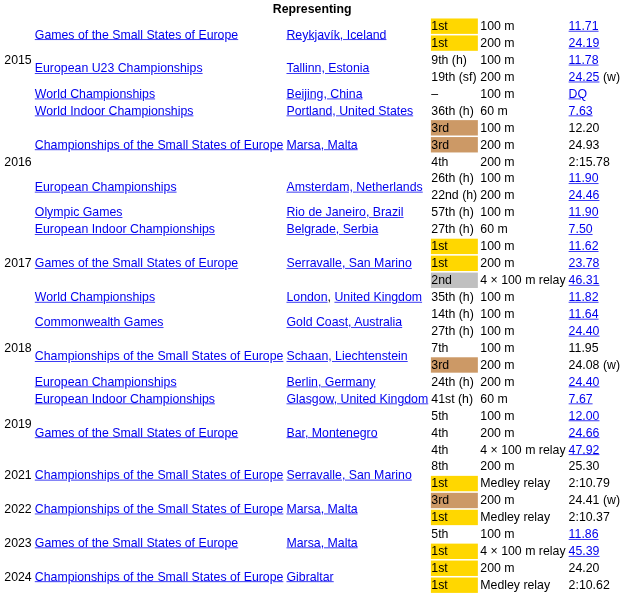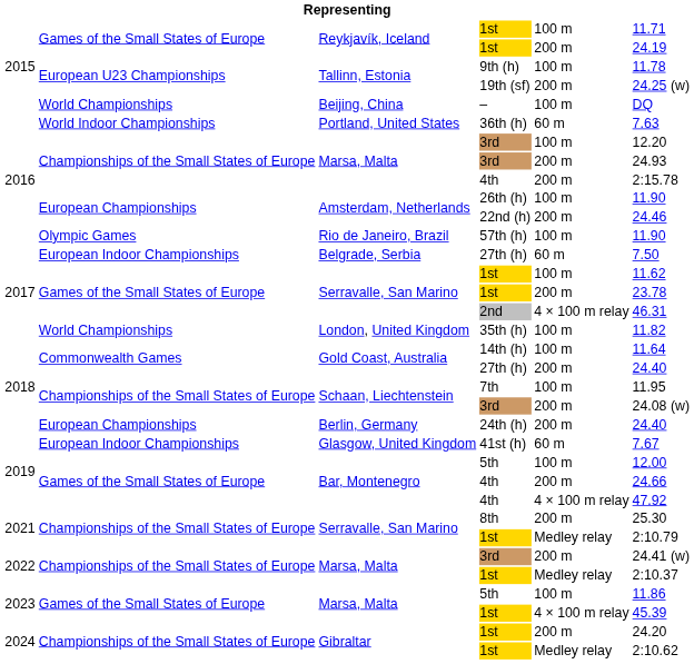2018 / 27th (h) | column 5: 100 m -> 200 m
